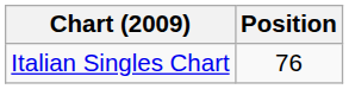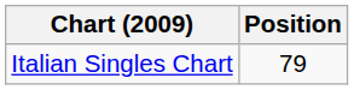Italian Singles Chart | Position: 76 -> 79
